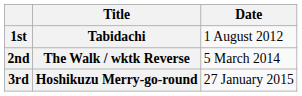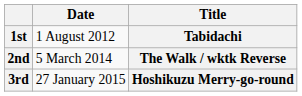columns swapped: Title <-> Date
